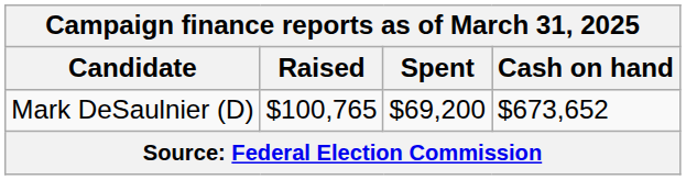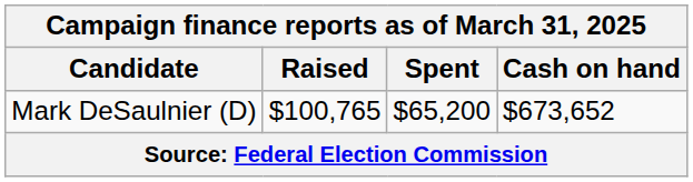Mark DeSaulnier (D) | Spent: $69,200 -> $65,200
